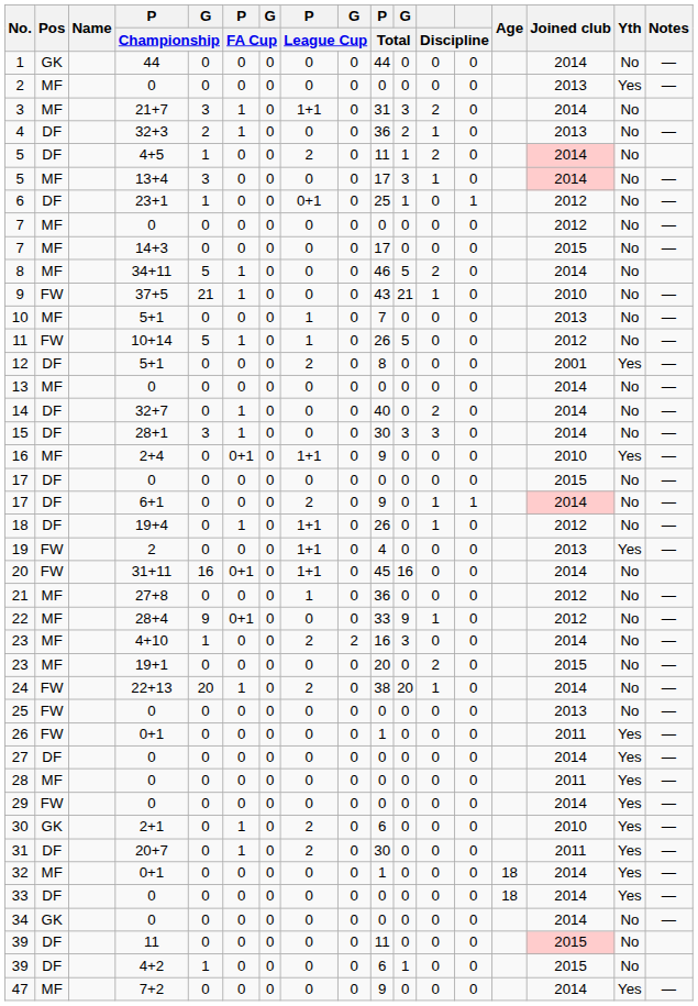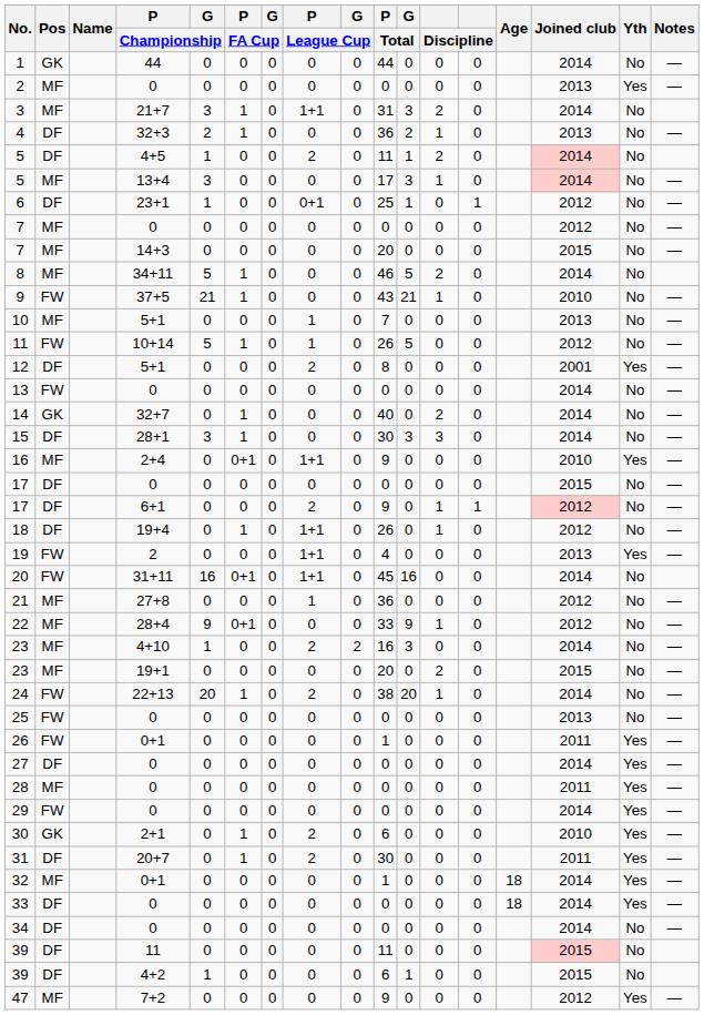7 / 14+3 | P / Total: 17 -> 20
13 | Pos: MF -> FW
14 | Pos: DF -> GK
17 / 6+1 | Joined club: 2014 -> 2012
34 | Pos: GK -> DF
47 | Joined club: 2014 -> 2012
